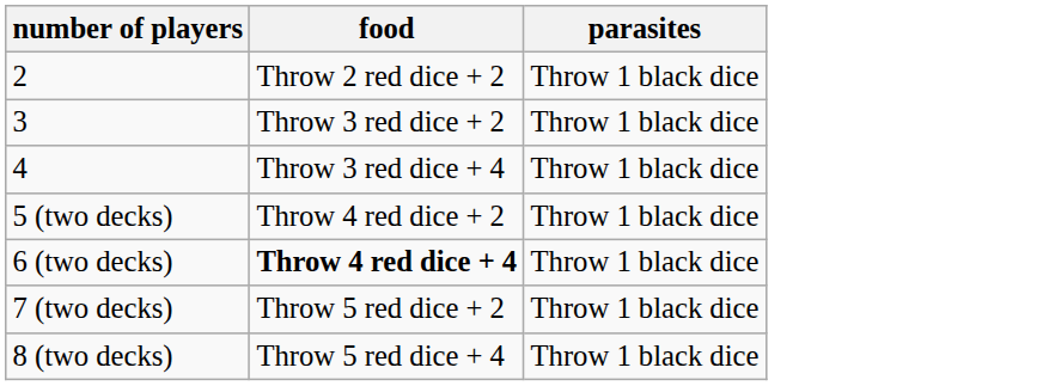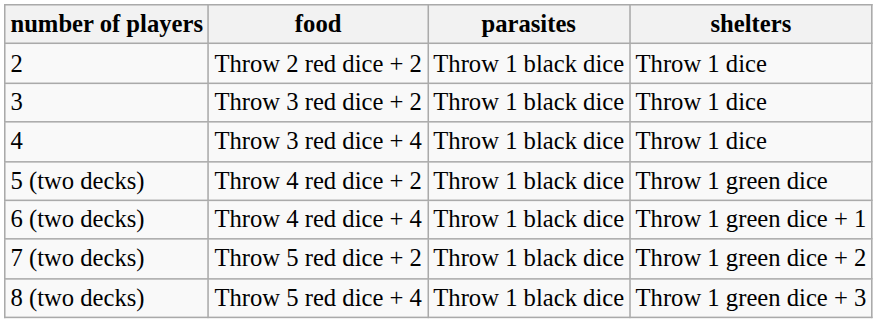+ column: shelters | Throw 1 dice | Throw 1 dice | Throw 1 dice | Throw 1 green dice | Throw 1 green dice + 1 | Throw 1 green dice + 2 | Throw 1 green dice + 3
6 (two decks) | food: bold -> normal
